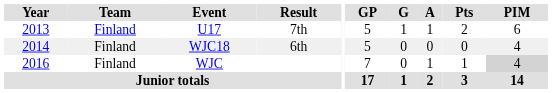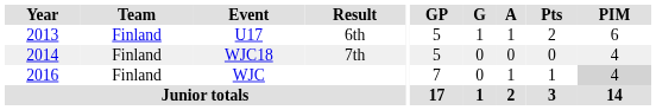U17 | Result: 7th -> 6th
WJC18 | Result: 6th -> 7th
